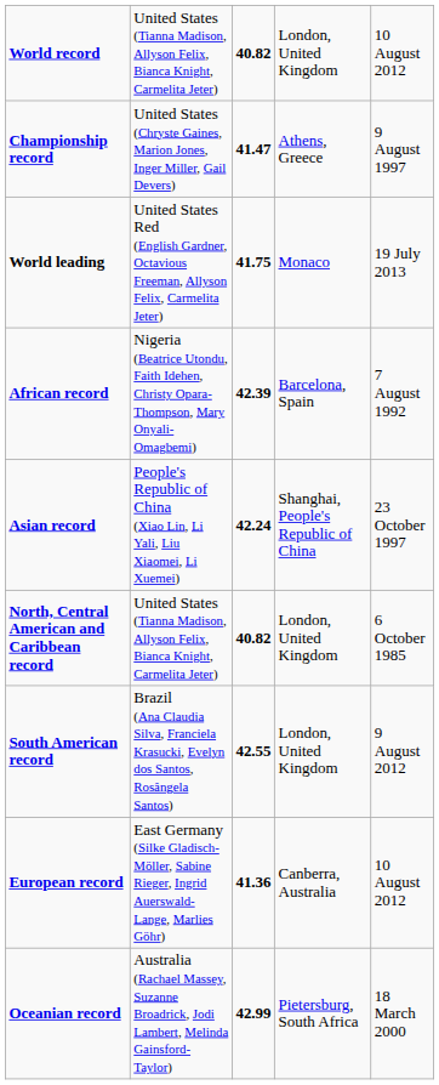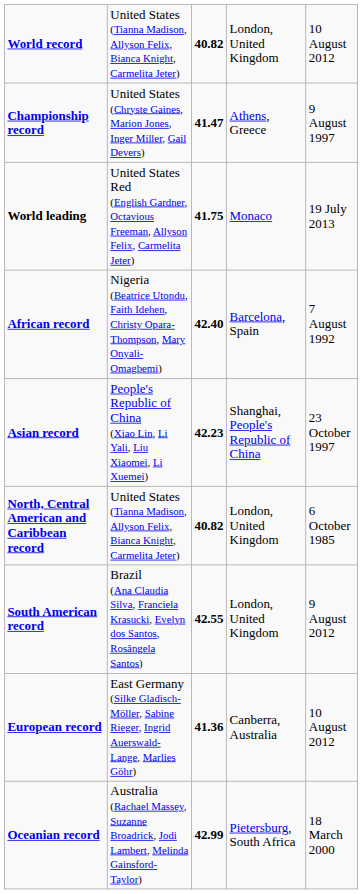African record | column 3: 42.39 -> 42.40
Asian record | column 3: 42.24 -> 42.23
